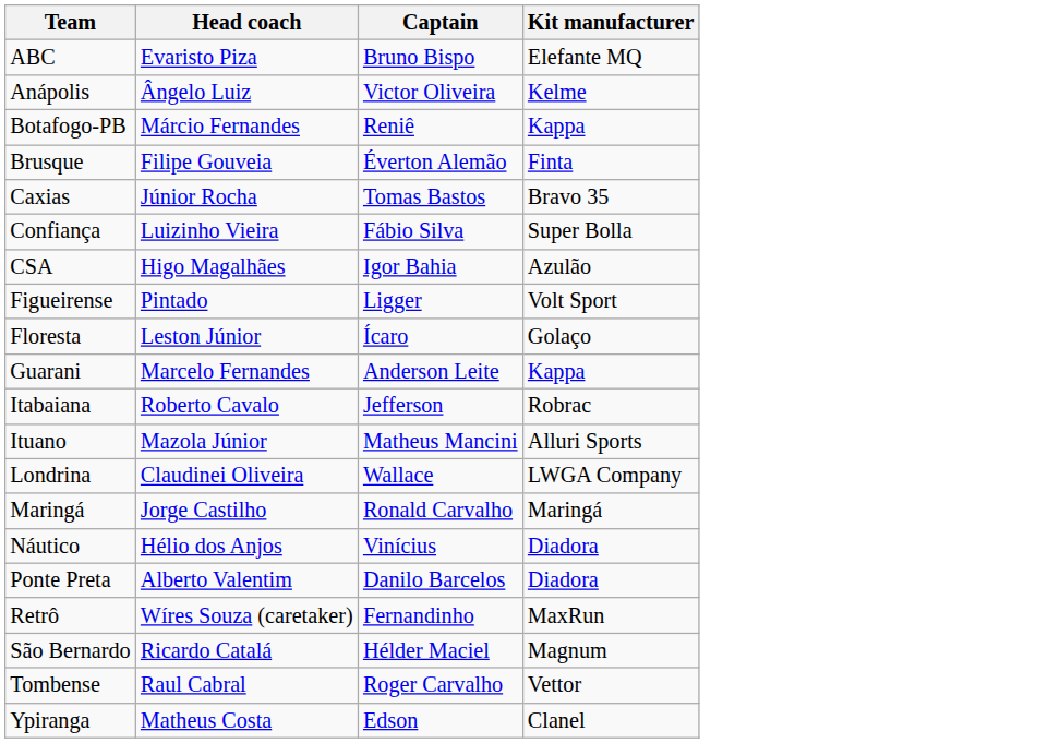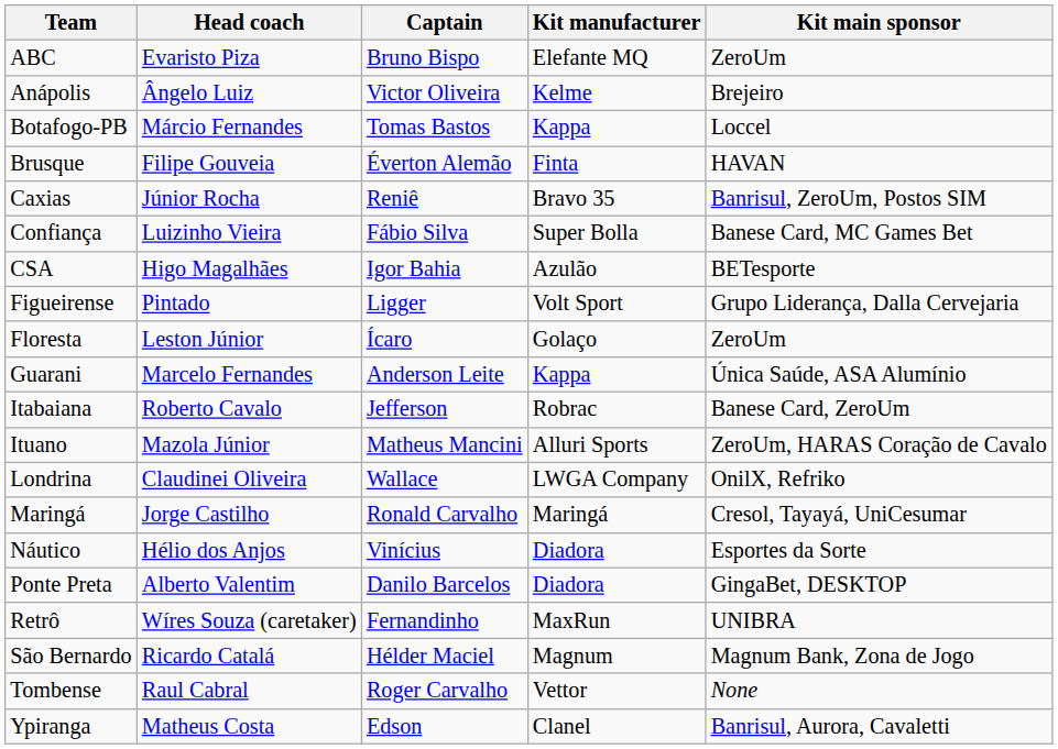+ column: Kit main sponsor | ZeroUm | Brejeiro | Loccel | HAVAN | Banrisul, ZeroUm, Postos SIM | Banese Card, MC Games Bet | BETesporte | Grupo Liderança, Dalla Cervejaria | ZeroUm | Única Saúde, ASA Alumínio | Banese Card, ZeroUm | ZeroUm, HARAS Coração de Cavalo | OnilX, Refriko | Cresol, Tayayá, UniCesumar | Esportes da Sorte | GingaBet, DESKTOP | UNIBRA | Magnum Bank, Zona de Jogo | None | Banrisul, Aurora, Cavaletti
Botafogo-PB | Captain: Reniê -> Tomas Bastos
Caxias | Captain: Tomas Bastos -> Reniê
